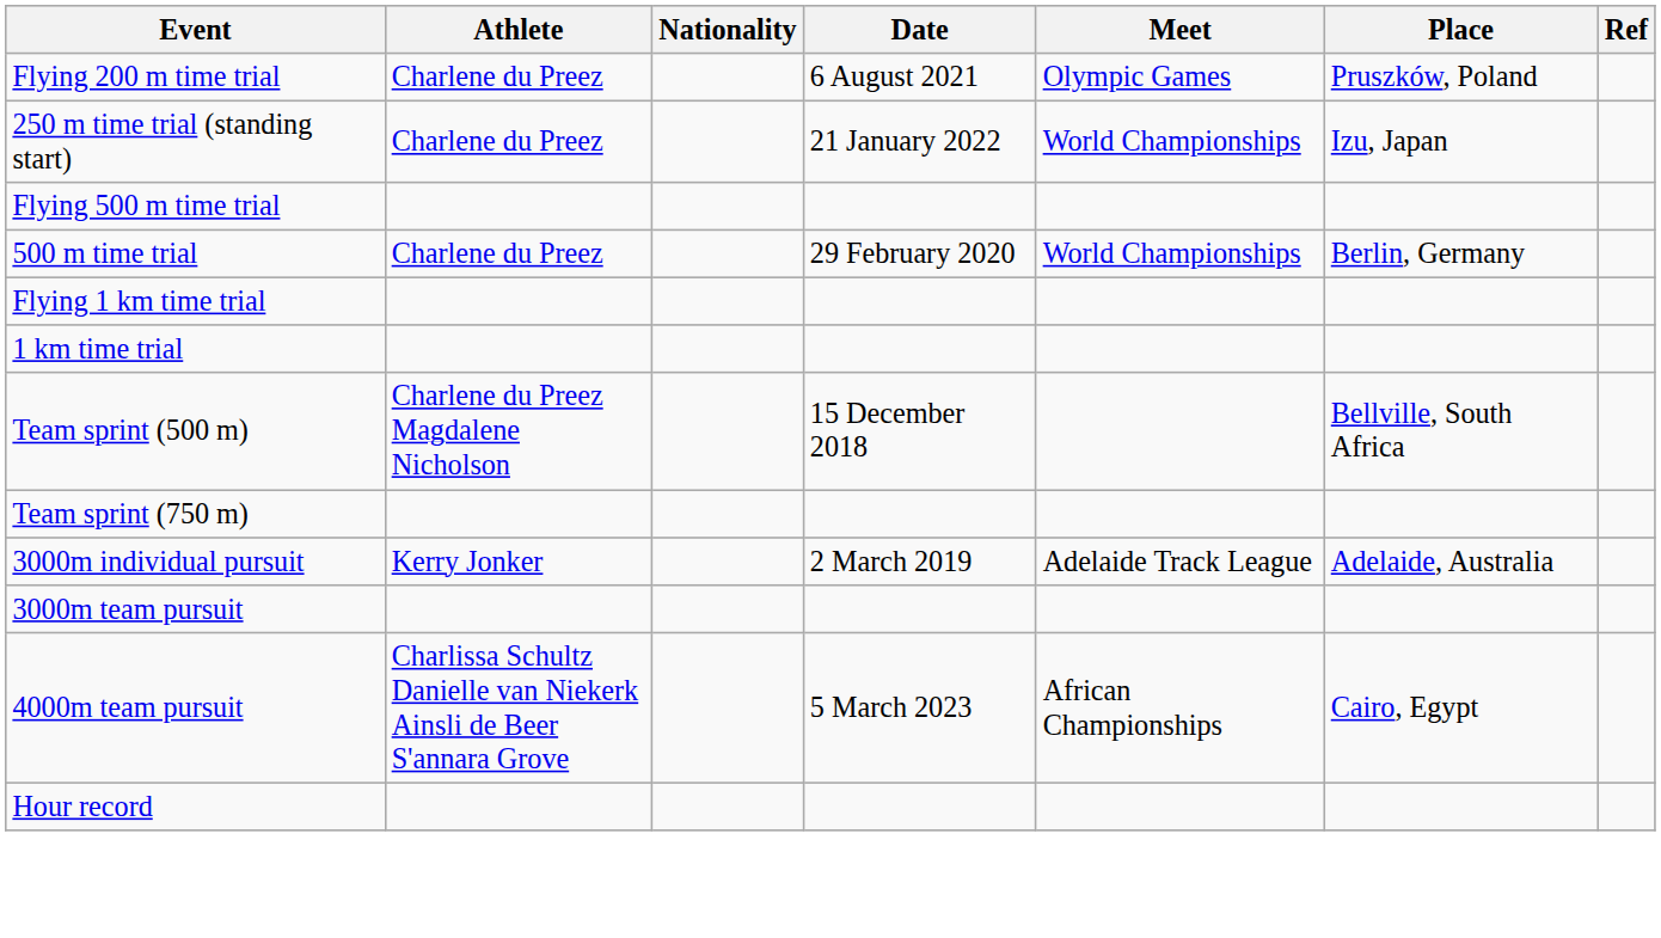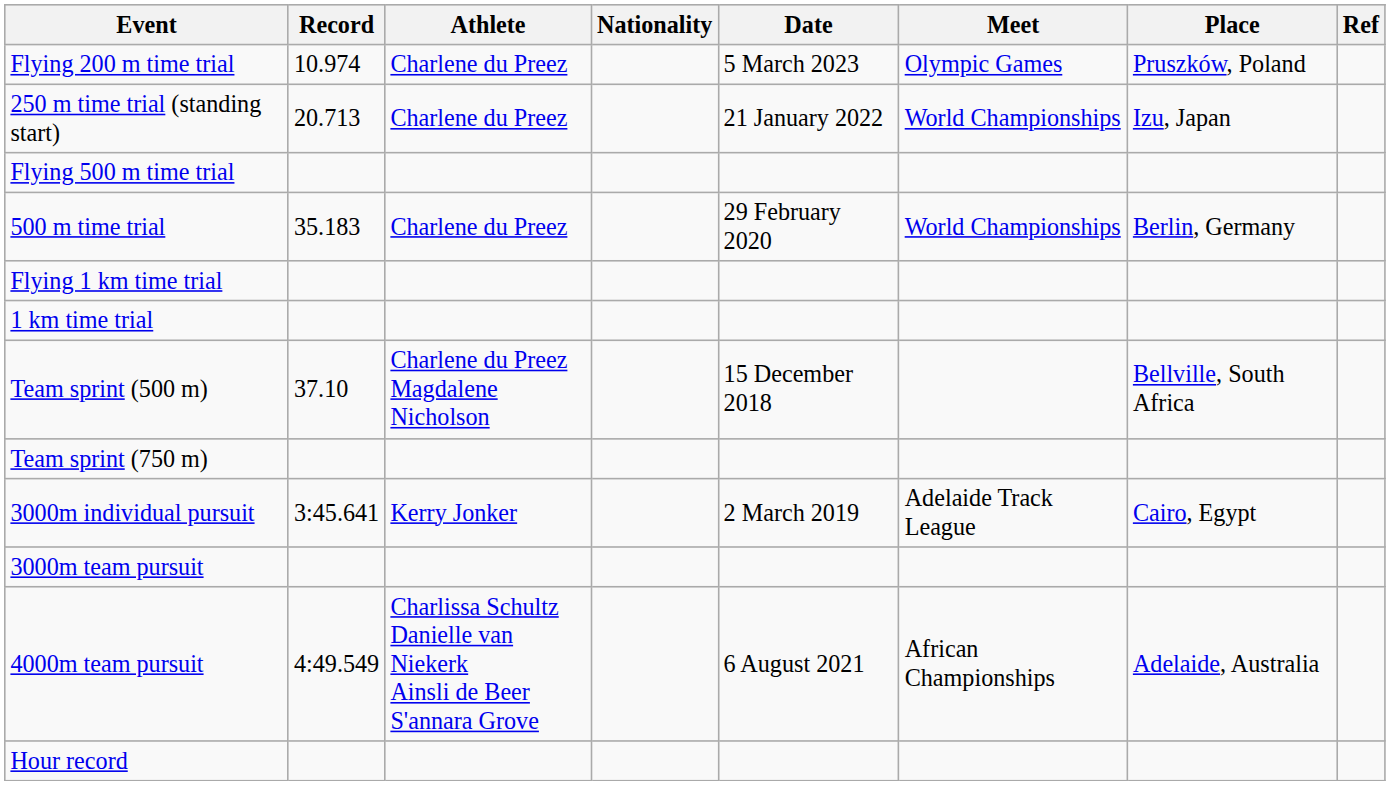+ column: Record | 10.974 | 20.713 | 35.183 | 37.10 | 3:45.641 | 4:49.549
Flying 200 m time trial | Date: 6 August 2021 -> 5 March 2023
3000m individual pursuit | Place: Adelaide, Australia -> Cairo, Egypt
4000m team pursuit | Date: 5 March 2023 -> 6 August 2021
4000m team pursuit | Place: Cairo, Egypt -> Adelaide, Australia
